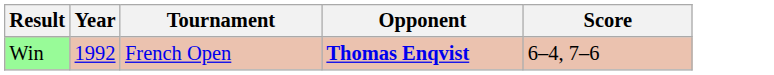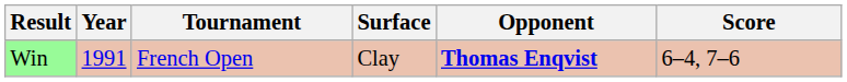+ column: Surface | Clay
Win | Year: 1992 -> 1991
